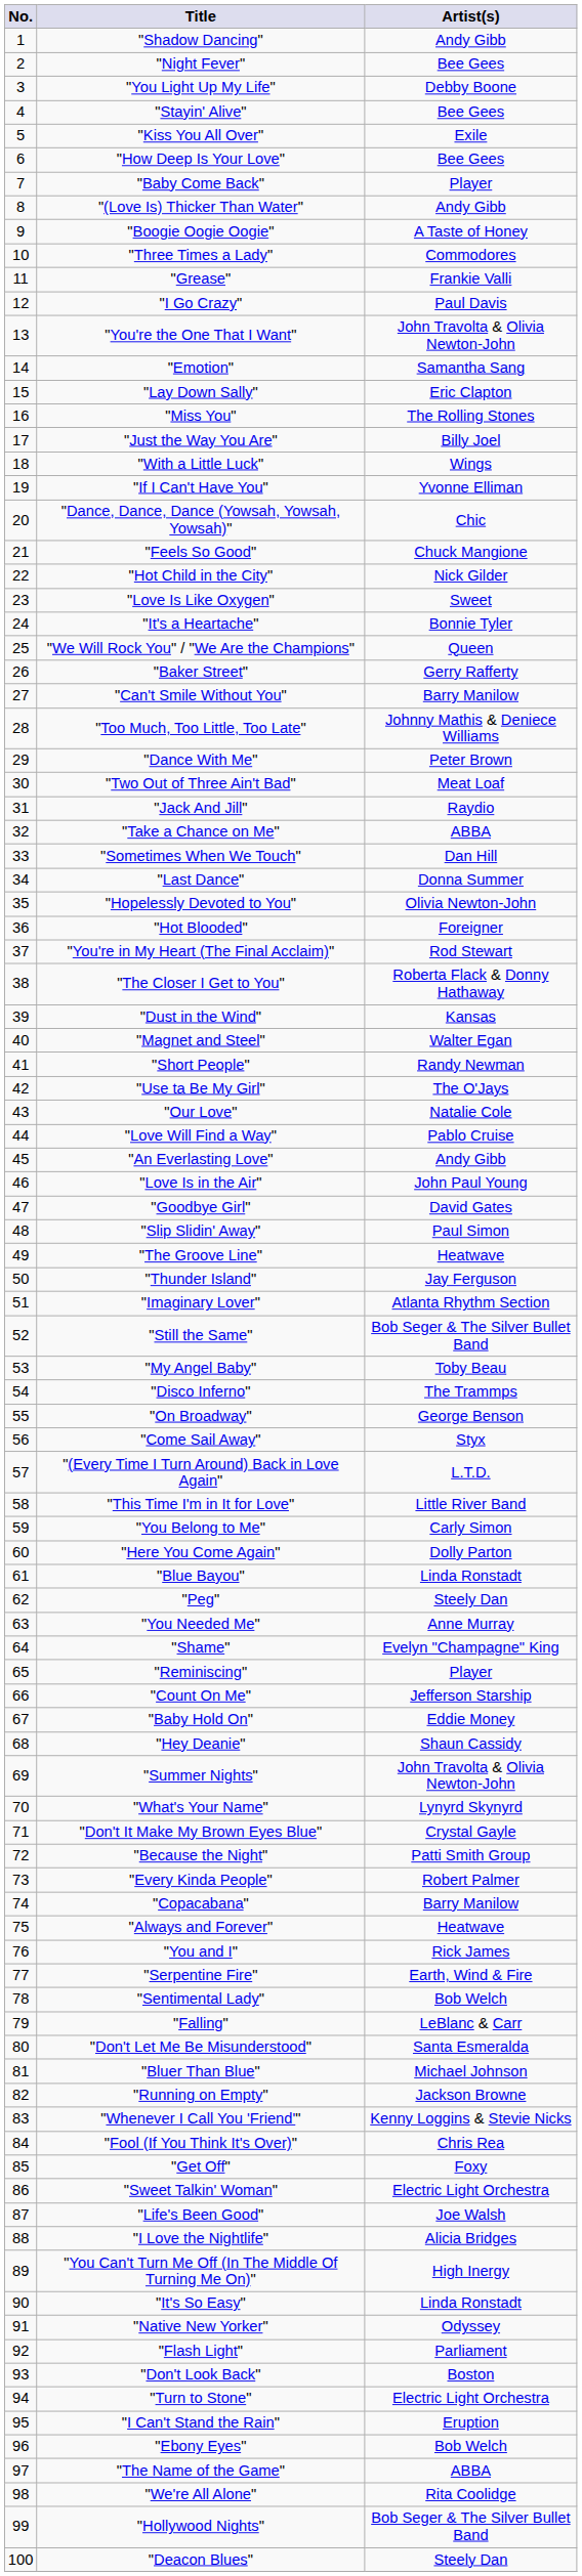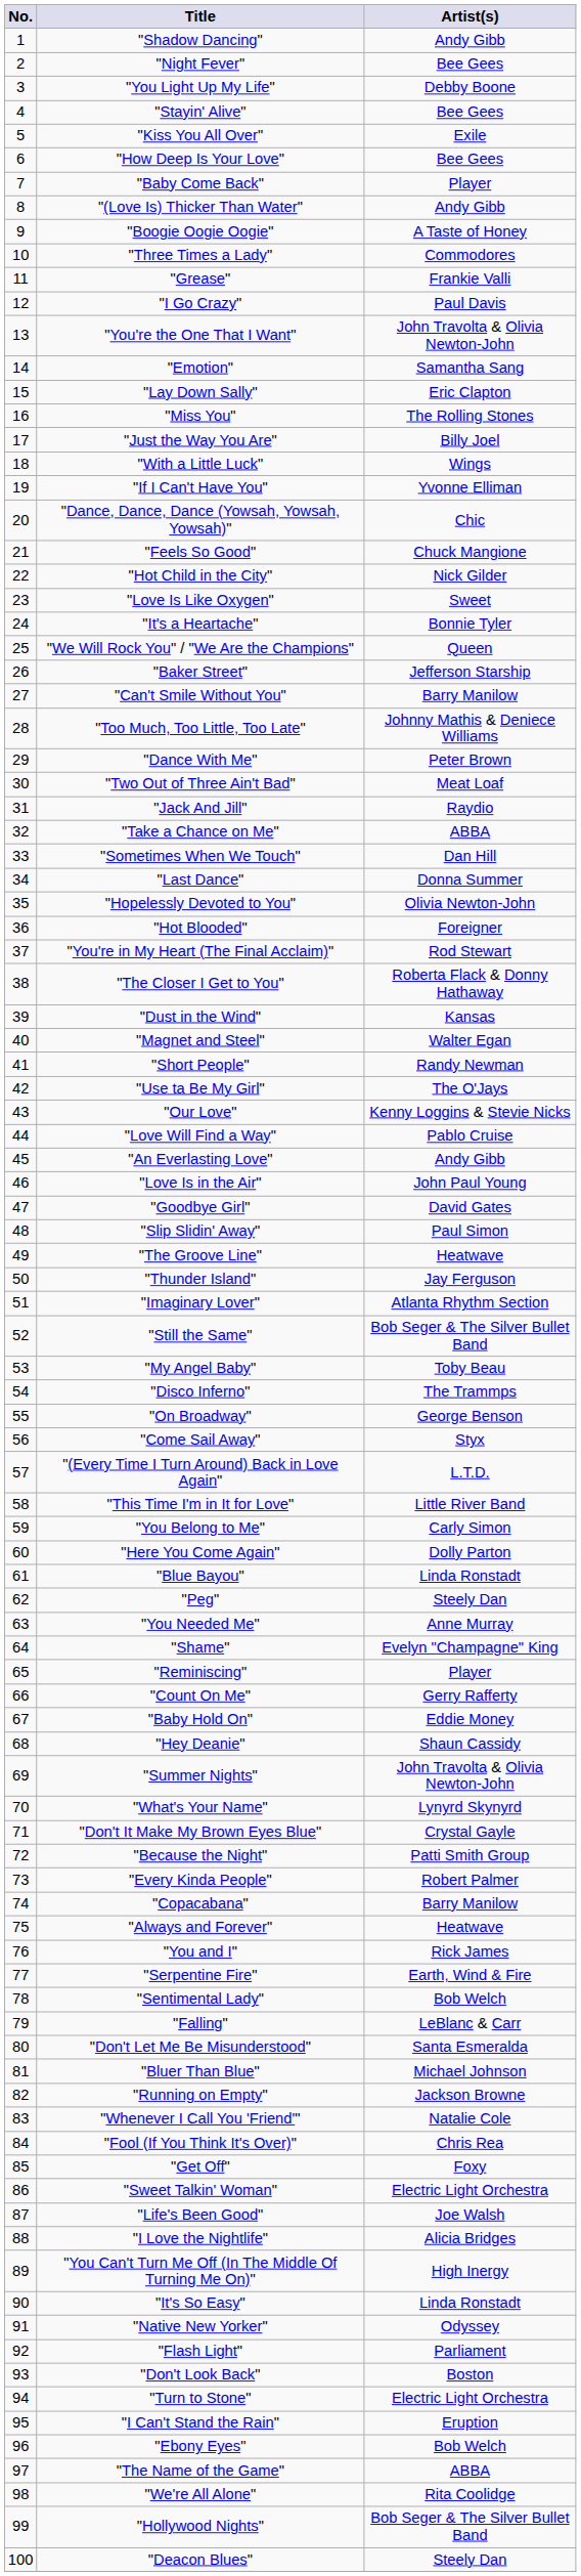"Baker Street" | Artist(s): Gerry Rafferty -> Jefferson Starship
"Our Love" | Artist(s): Natalie Cole -> Kenny Loggins & Stevie Nicks
"Count On Me" | Artist(s): Jefferson Starship -> Gerry Rafferty
"Whenever I Call You 'Friend'" | Artist(s): Kenny Loggins & Stevie Nicks -> Natalie Cole
